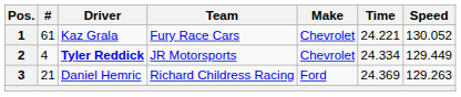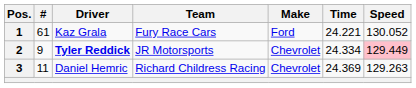1 | Make: Chevrolet -> Ford
2 | #: 4 -> 9
2 | Speed: no background -> pink background
3 | #: 21 -> 11
3 | Make: Ford -> Chevrolet
